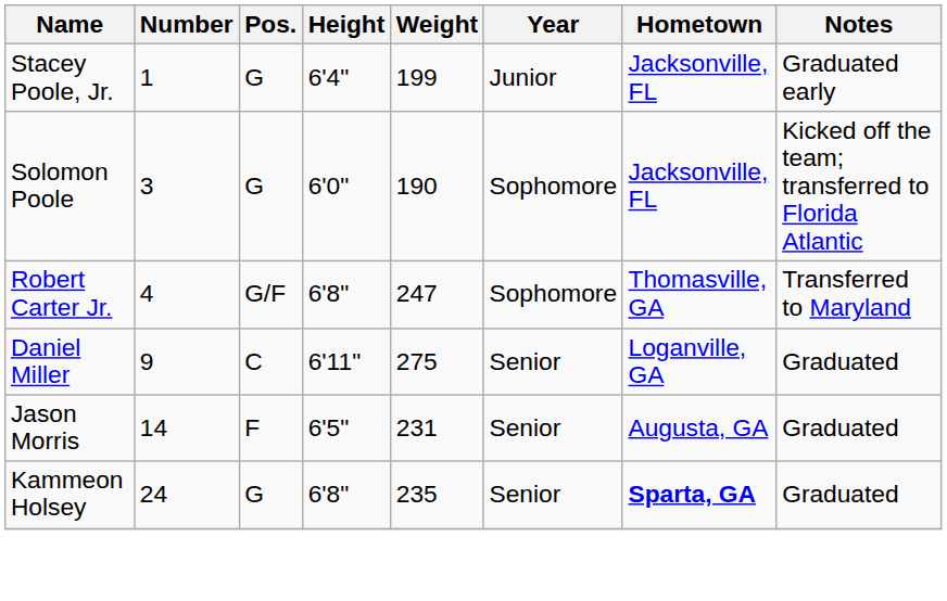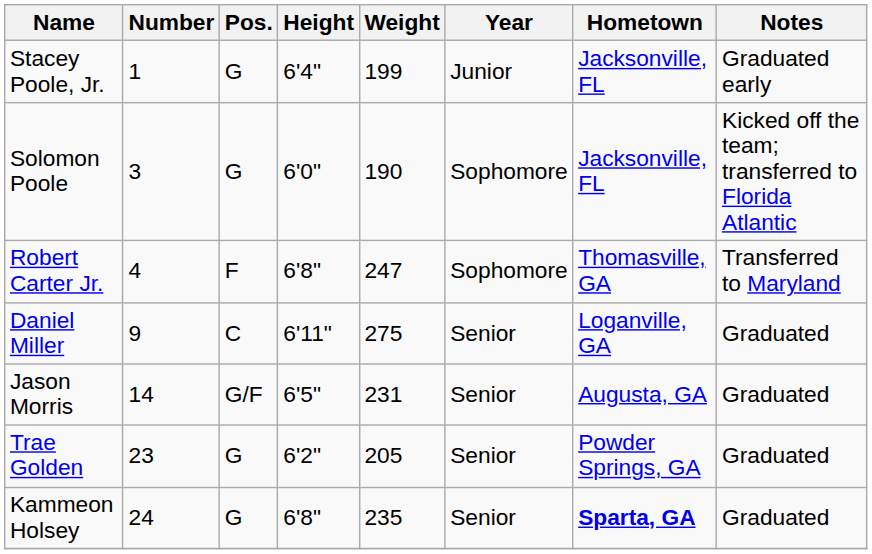Robert Carter Jr. | Pos.: G/F -> F
Jason Morris | Pos.: F -> G/F
+ row: Trae Golden | 23 | G | 6'2" | 205 | Senior | Powder Springs, GA | Graduated
